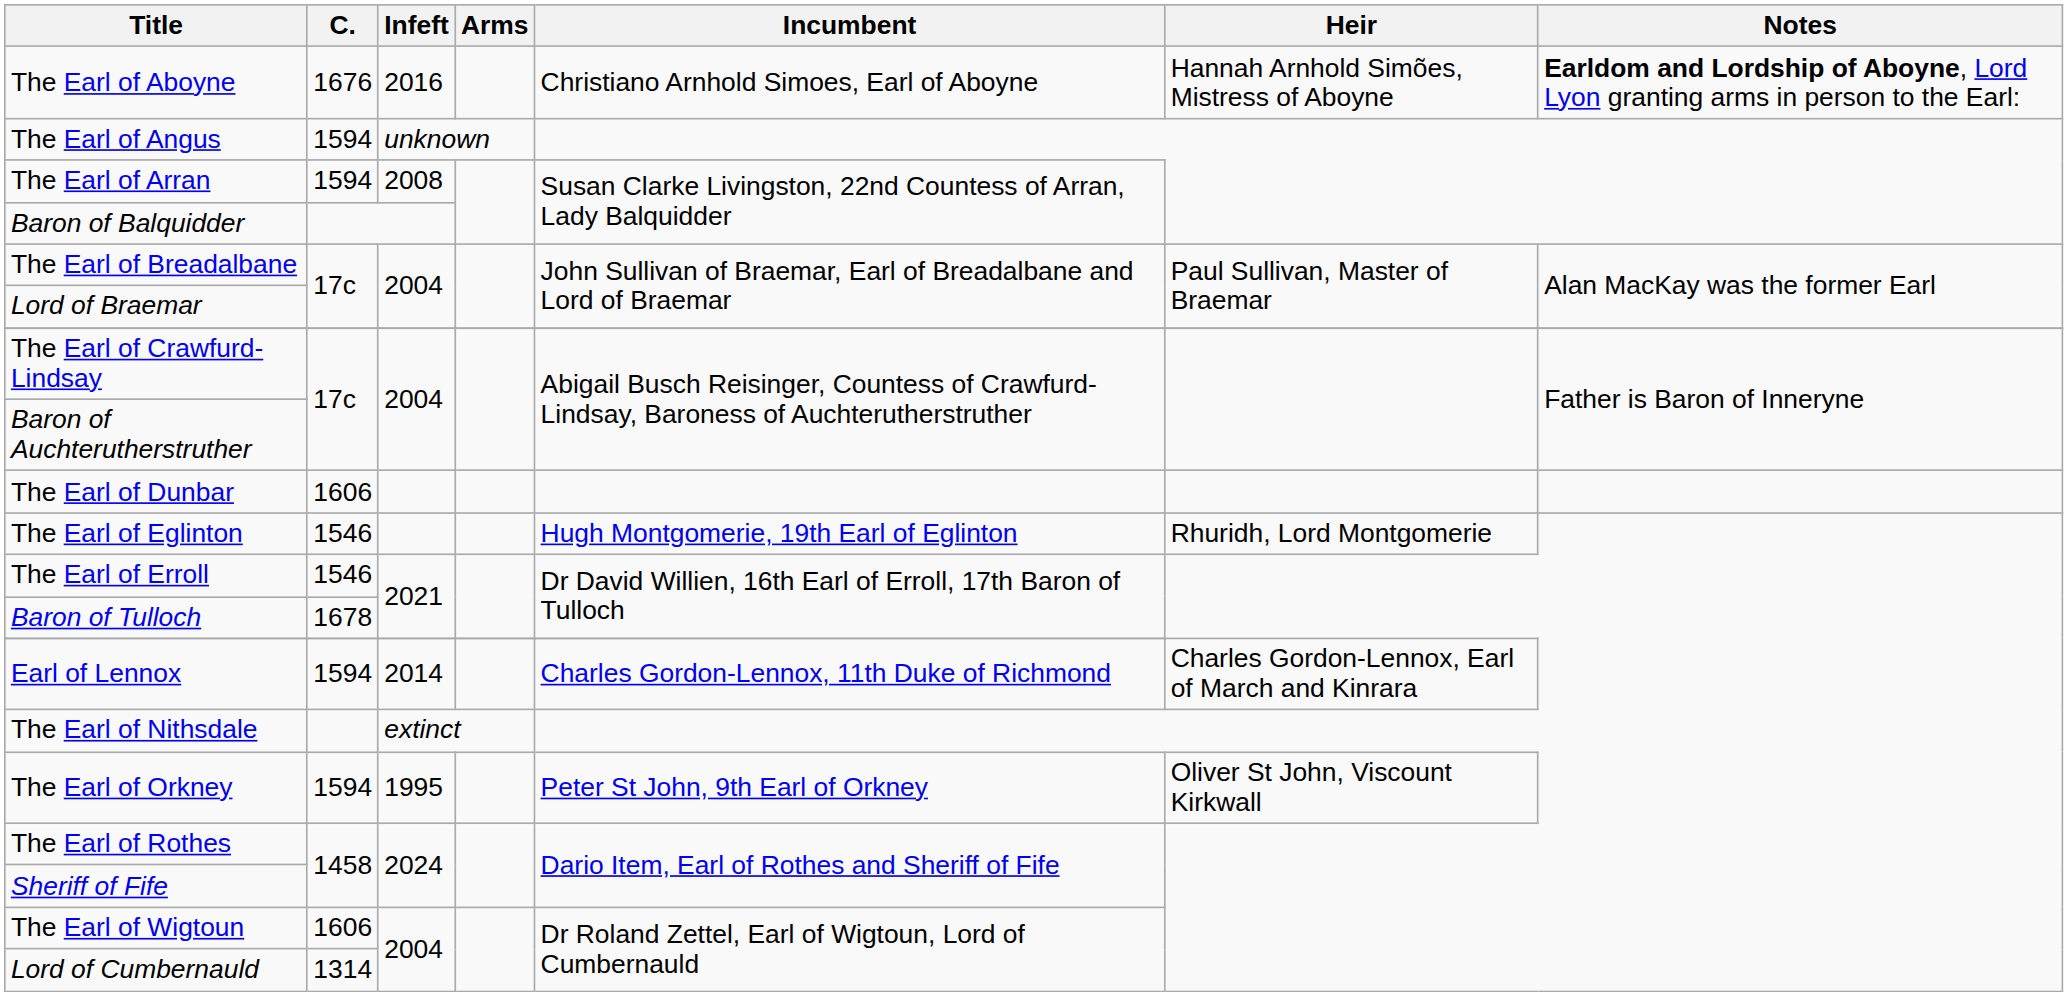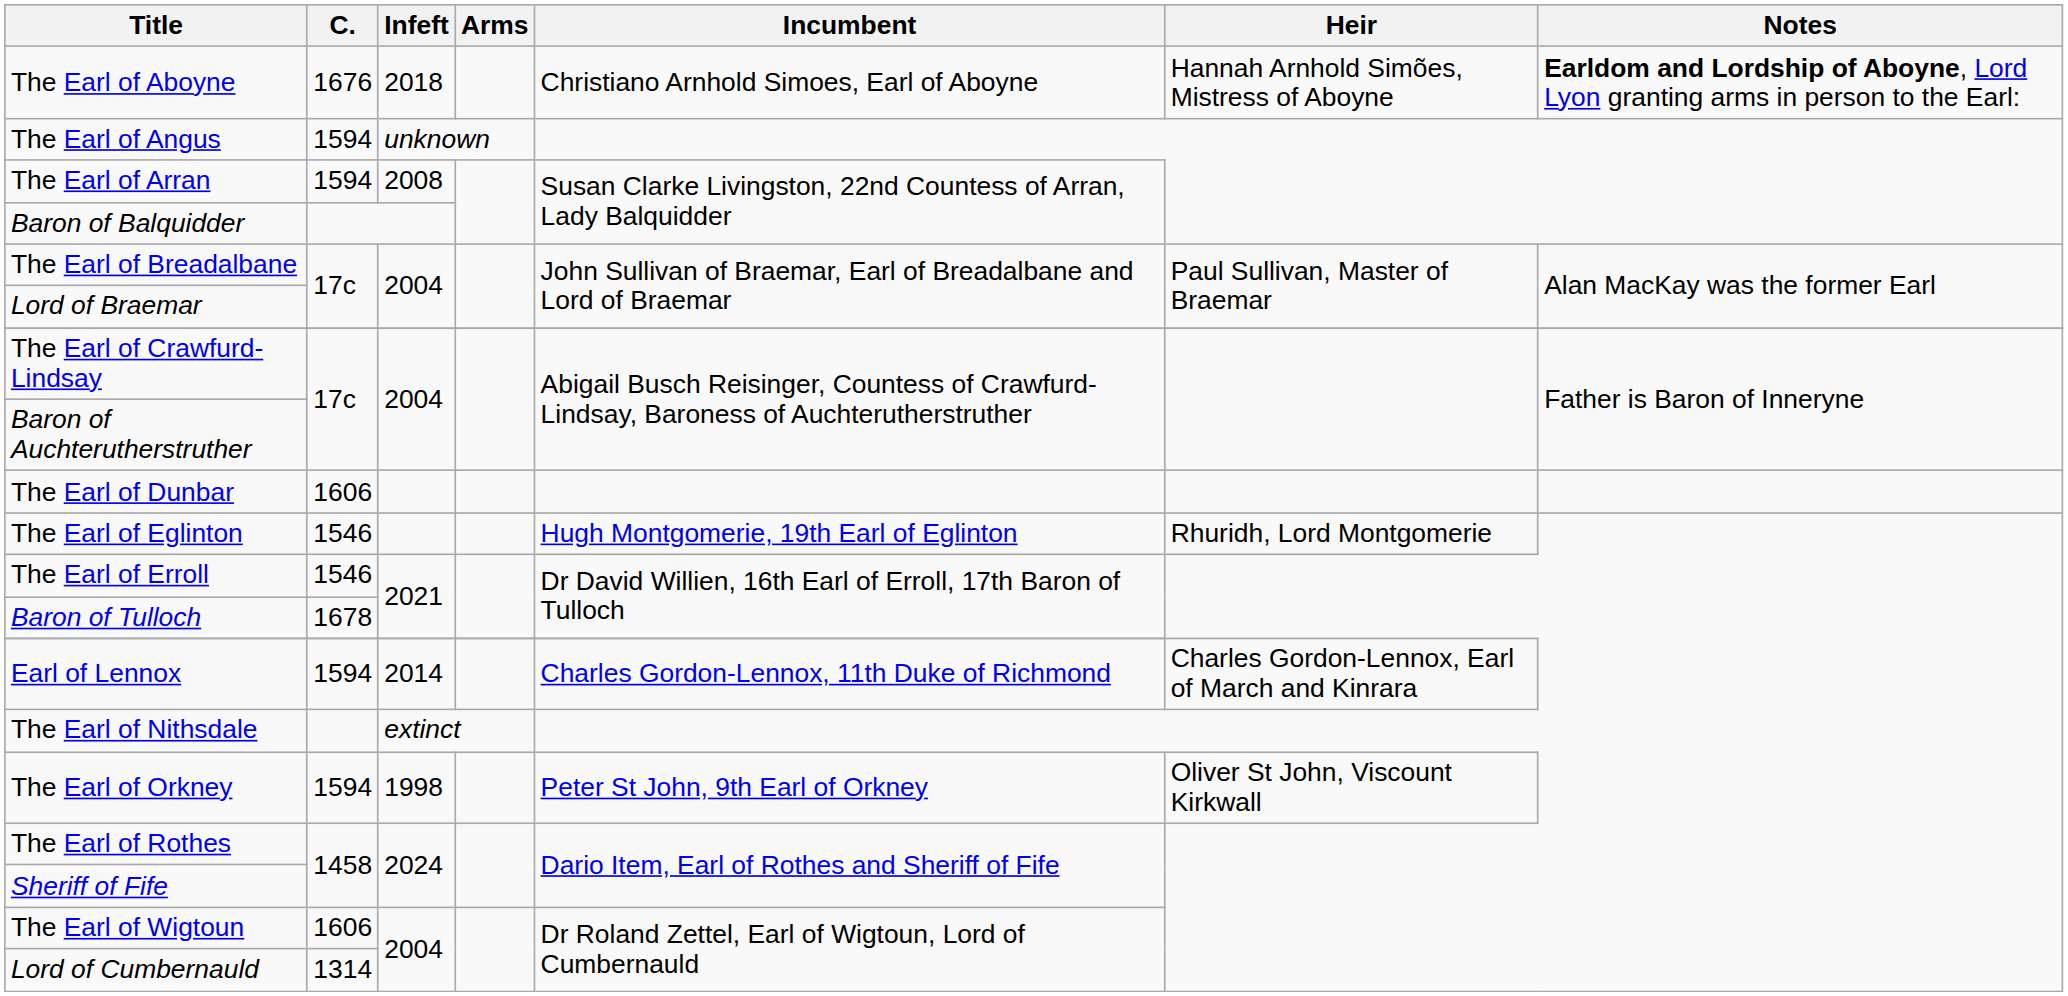The Earl of Aboyne | Infeft: 2016 -> 2018
The Earl of Orkney | Infeft: 1995 -> 1998
